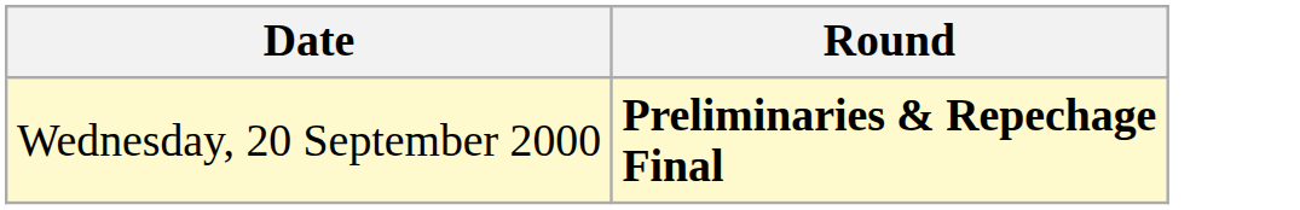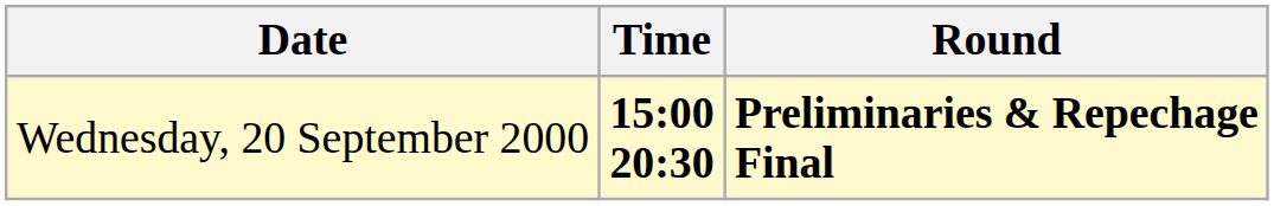+ column: Time | 15:00 20:30
